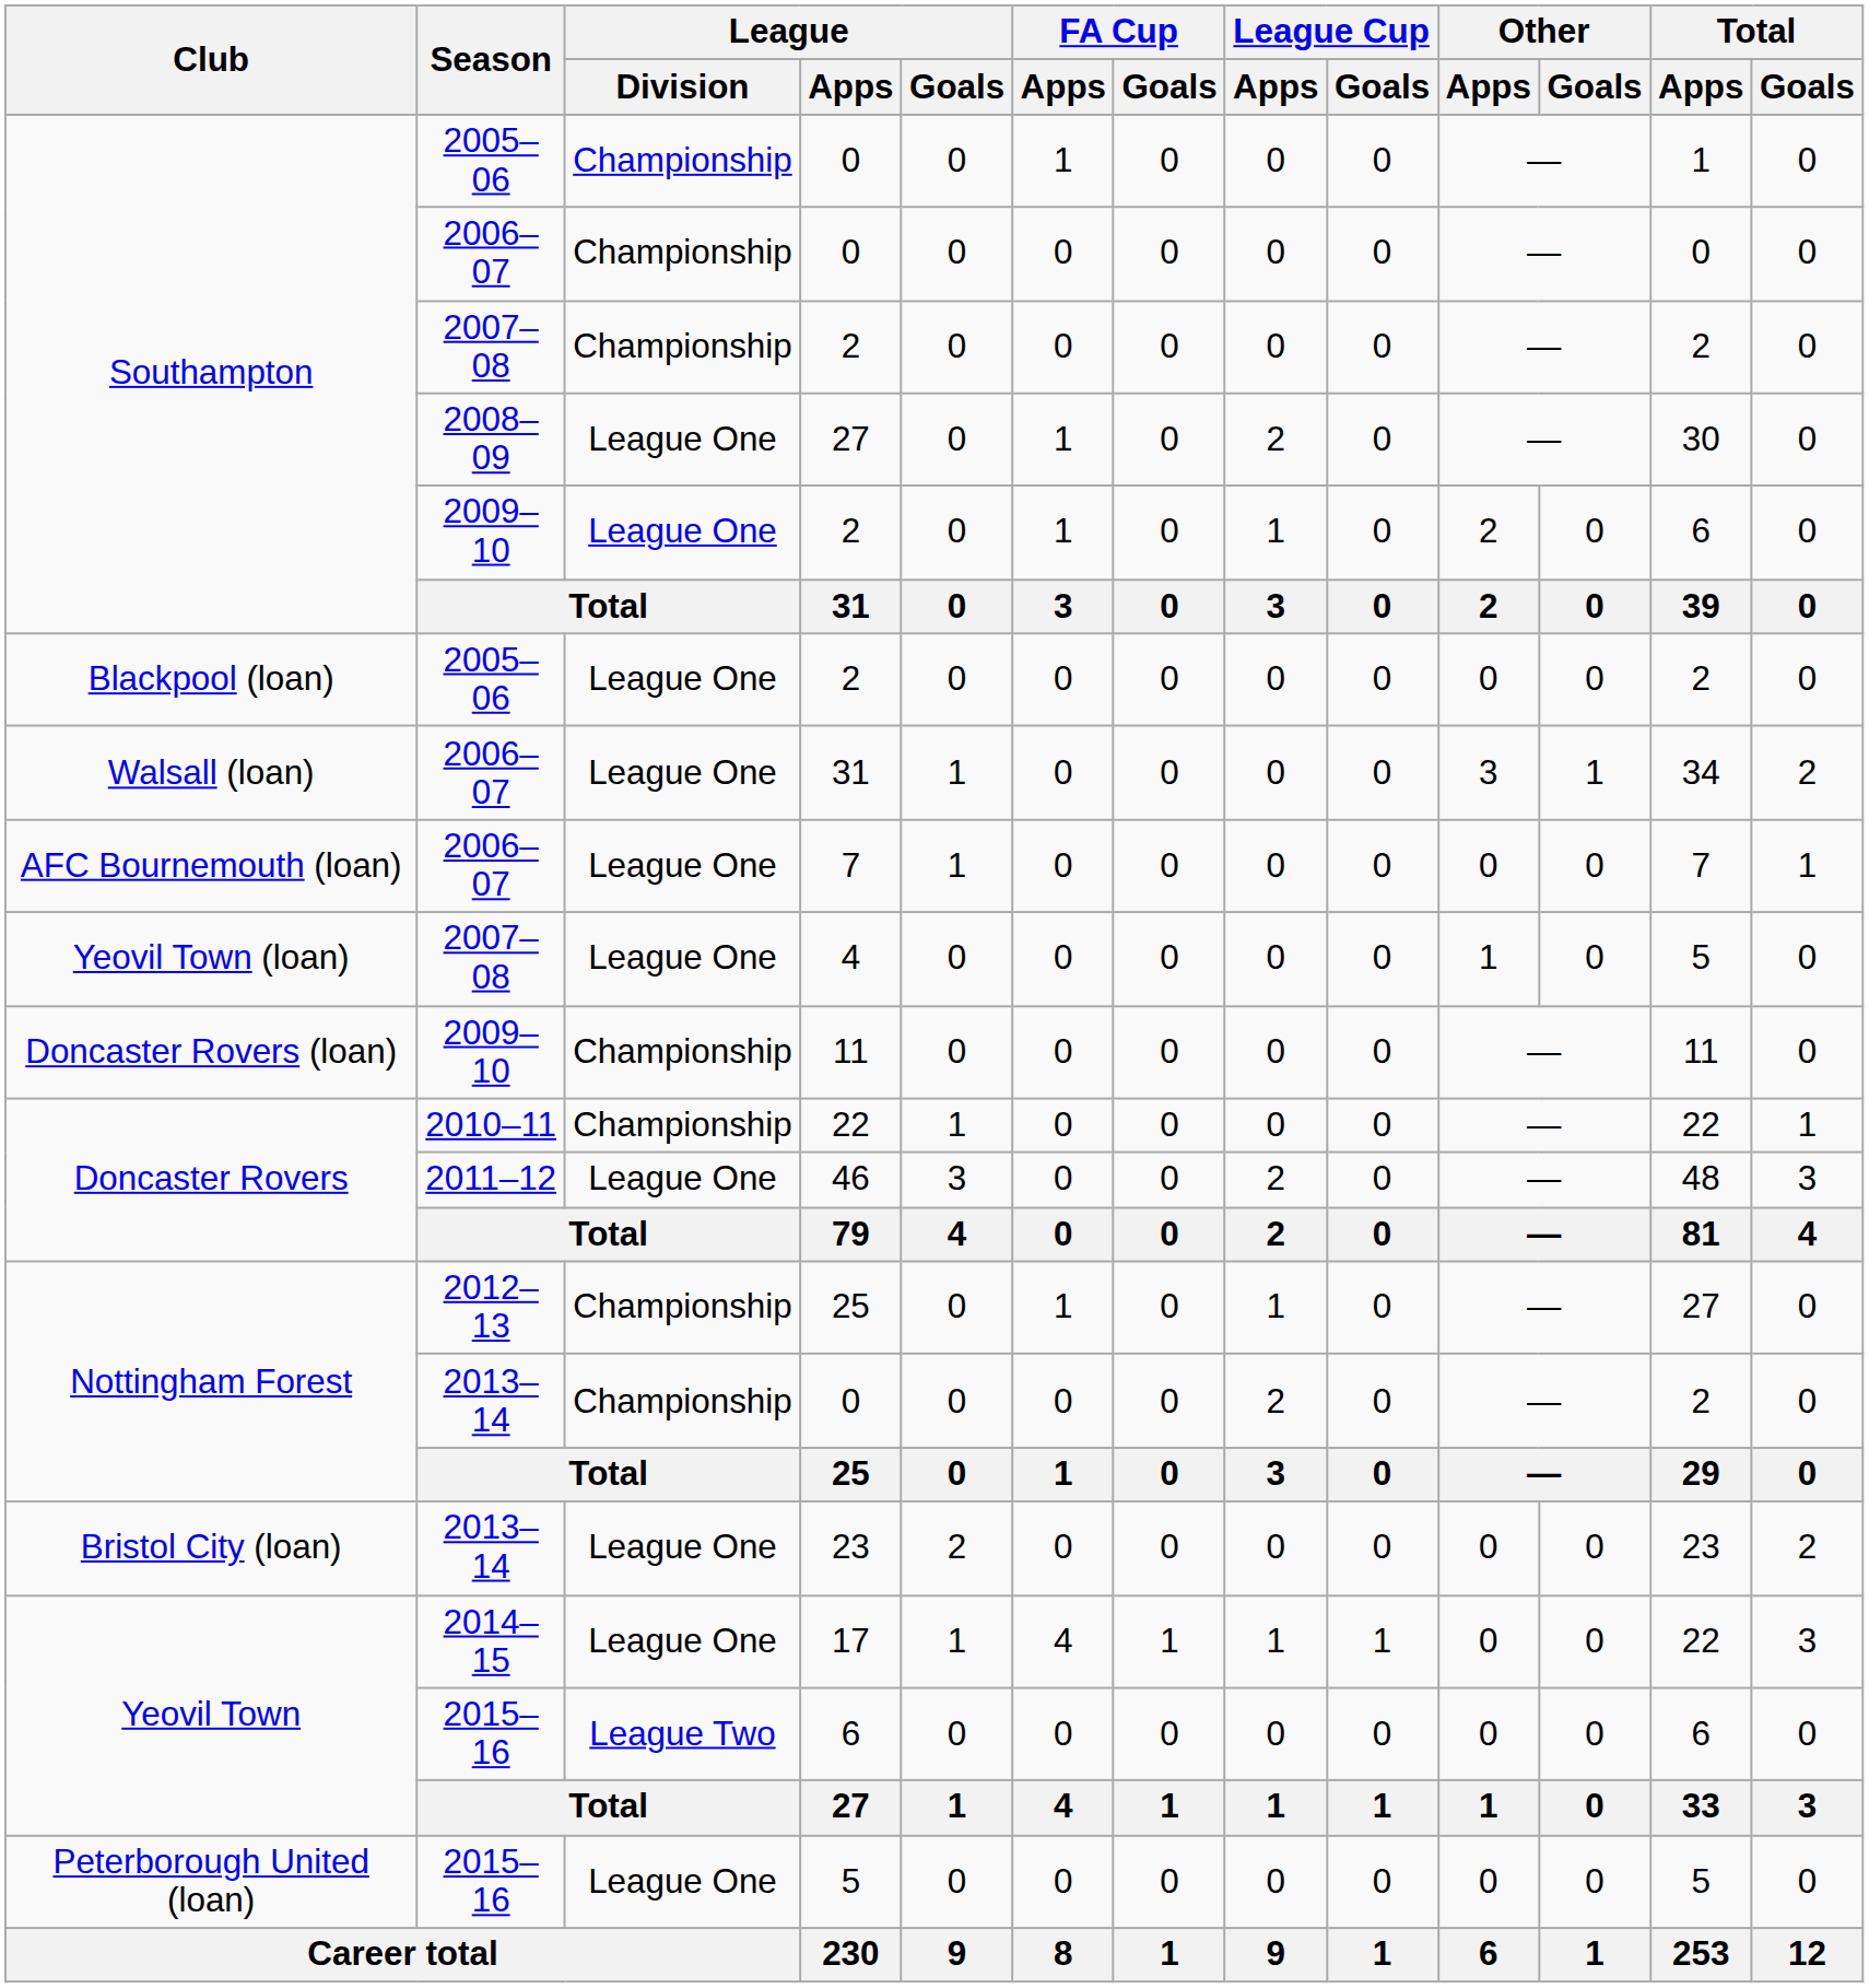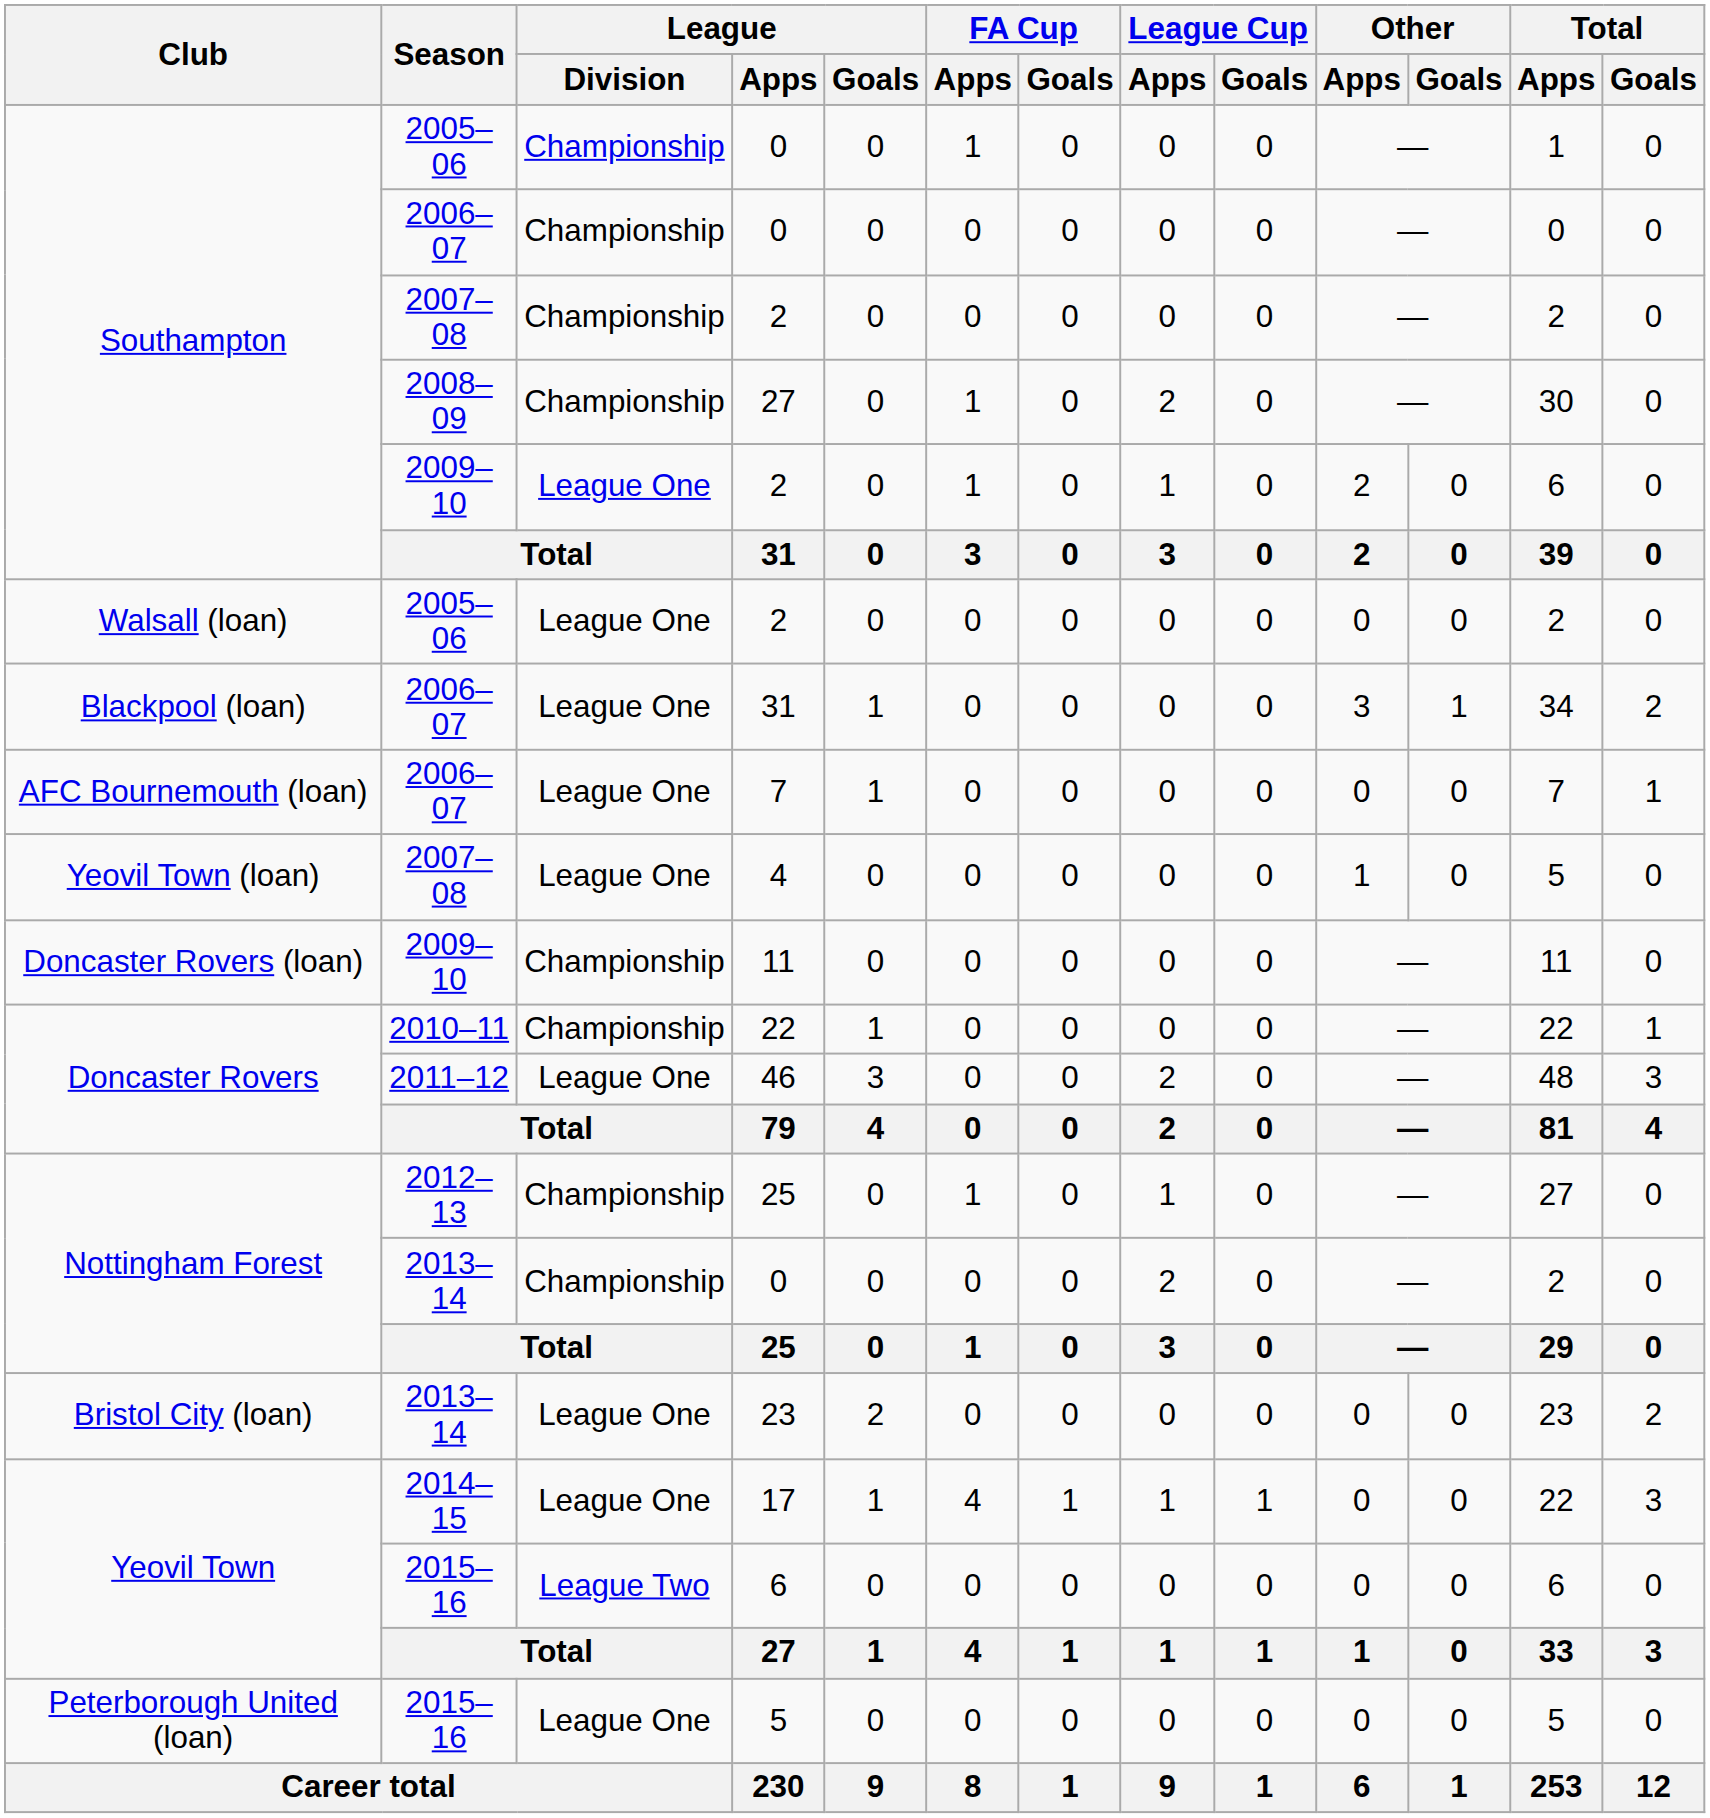2008–09 / 27 | League / Division: League One -> Championship
2005–06 / 2 | Club: Blackpool (loan) -> Walsall (loan)
2006–07 / 31 | Club: Walsall (loan) -> Blackpool (loan)
